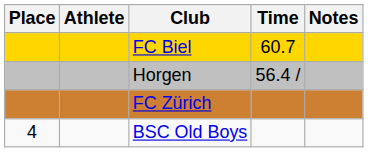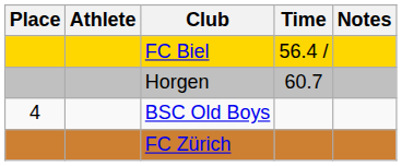FC Biel | Time: 60.7 -> 56.4 /
Horgen | Time: 56.4 / -> 60.7
rows swapped: FC Zürich <-> BSC Old Boys
